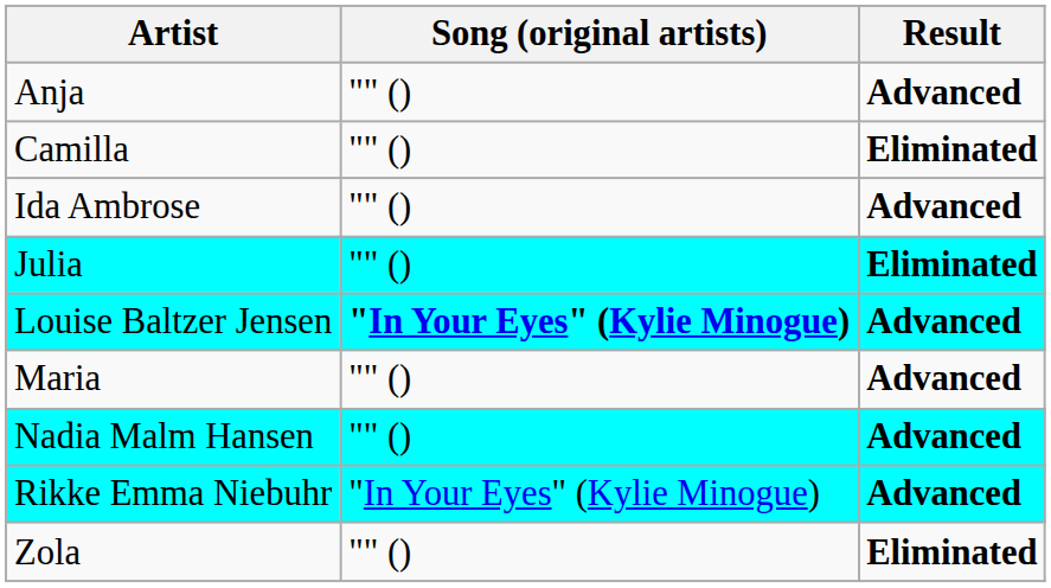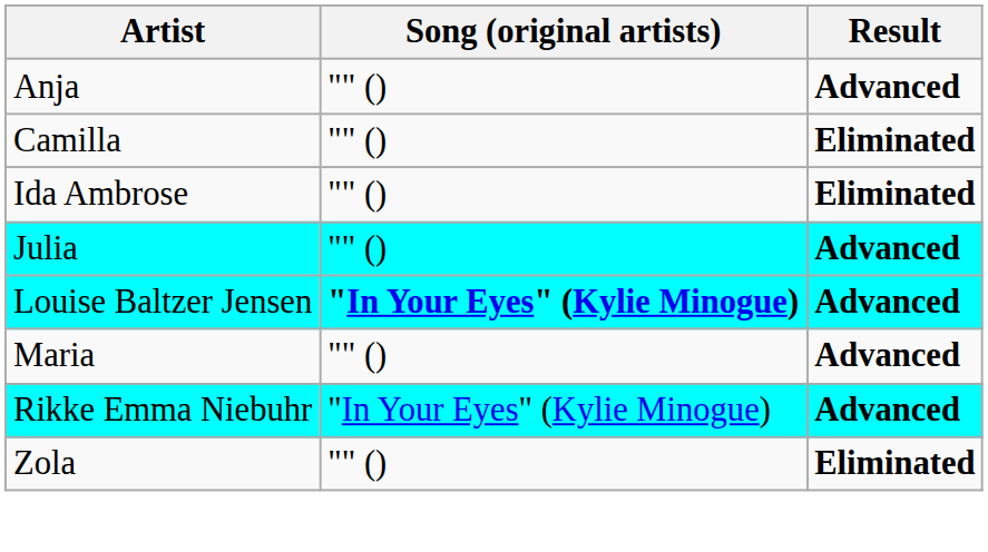Ida Ambrose | Result: Advanced -> Eliminated
Julia | Result: Eliminated -> Advanced
- row: Nadia Malm Hansen | "" () | Advanced
